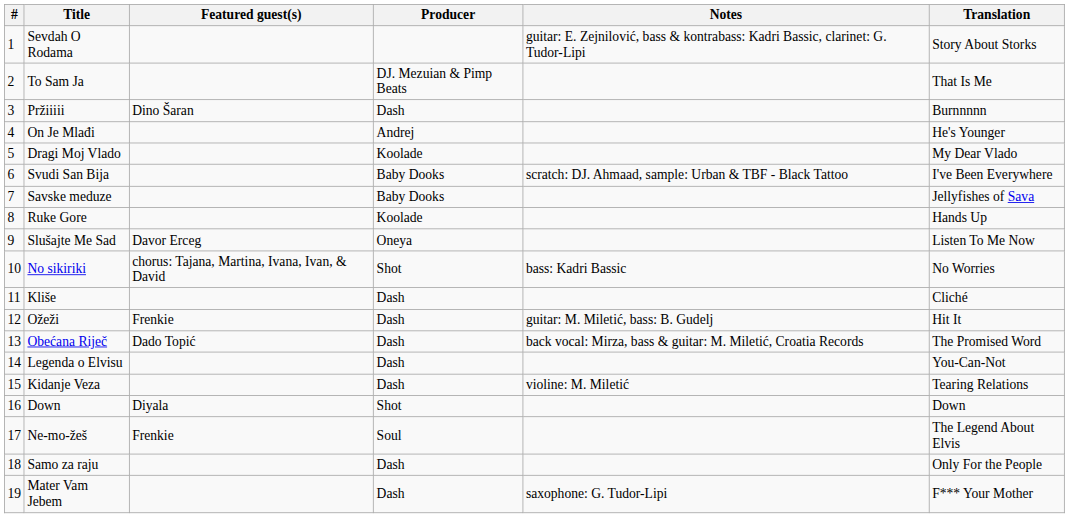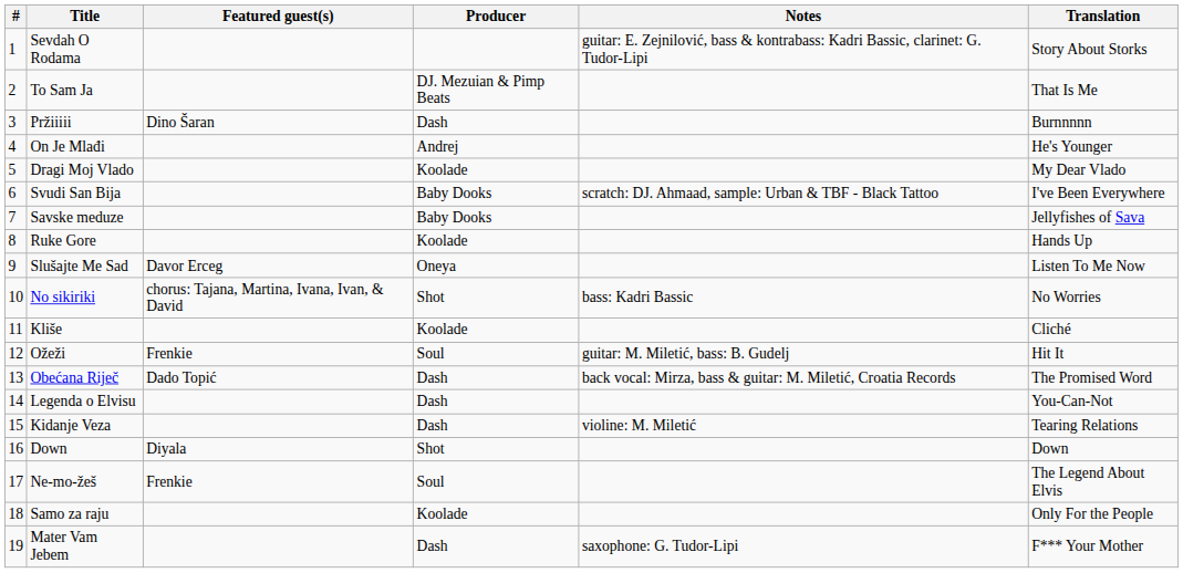Kliše | Producer: Dash -> Koolade
Ožeži | Producer: Dash -> Soul
Samo za raju | Producer: Dash -> Koolade
